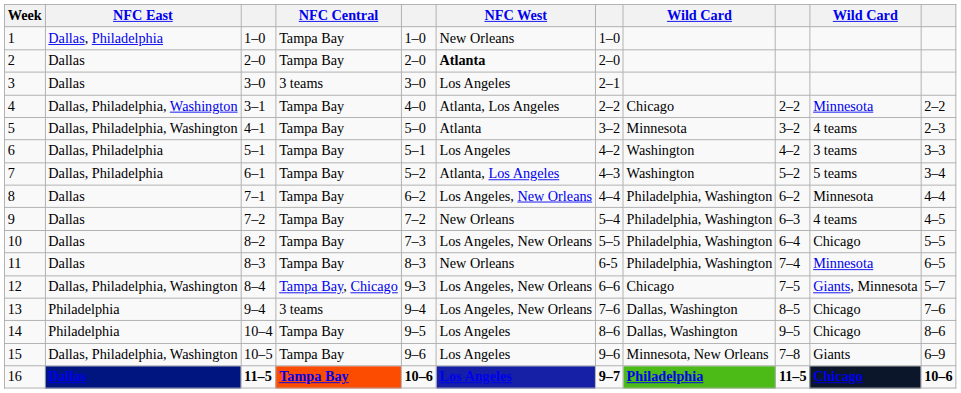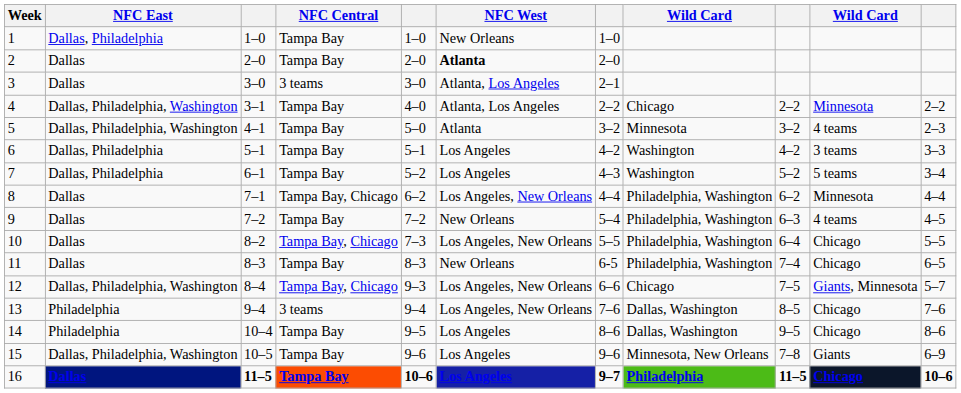3 | NFC West: Los Angeles -> Atlanta, Los Angeles
7 | NFC West: Atlanta, Los Angeles -> Los Angeles
8 | NFC Central: Tampa Bay -> Tampa Bay, Chicago
10 | NFC Central: Tampa Bay -> Tampa Bay, Chicago
11 | column 10: Minnesota -> Chicago
